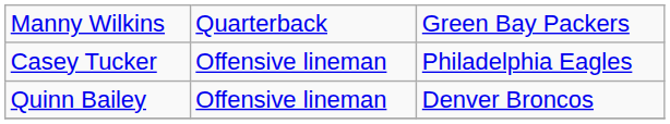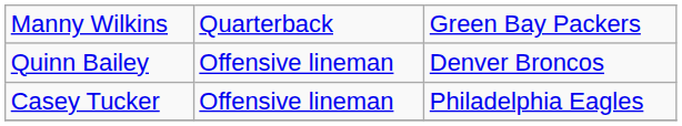rows swapped: Quinn Bailey <-> Casey Tucker
